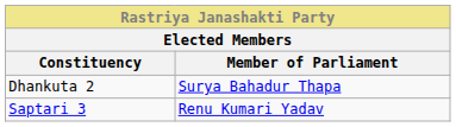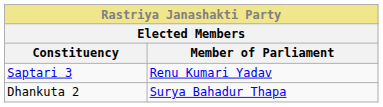rows swapped: Dhankuta 2 <-> Saptari 3
